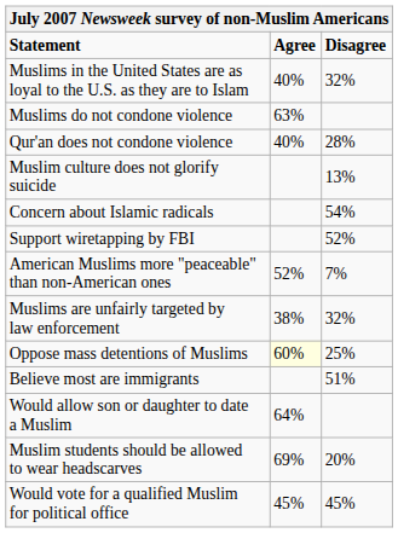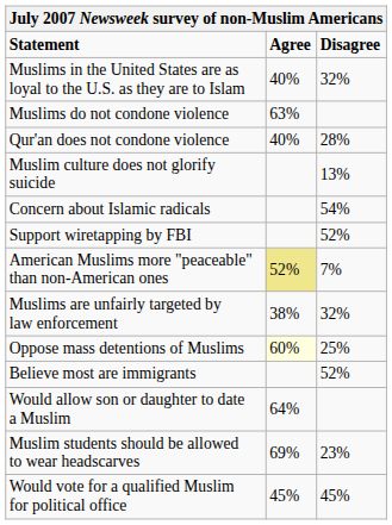American Muslims more "peaceable" than non-American ones | Agree: no background -> khaki background
Believe most are immigrants | Disagree: 51% -> 52%
Muslim students should be allowed to wear headscarves | Disagree: 20% -> 23%
